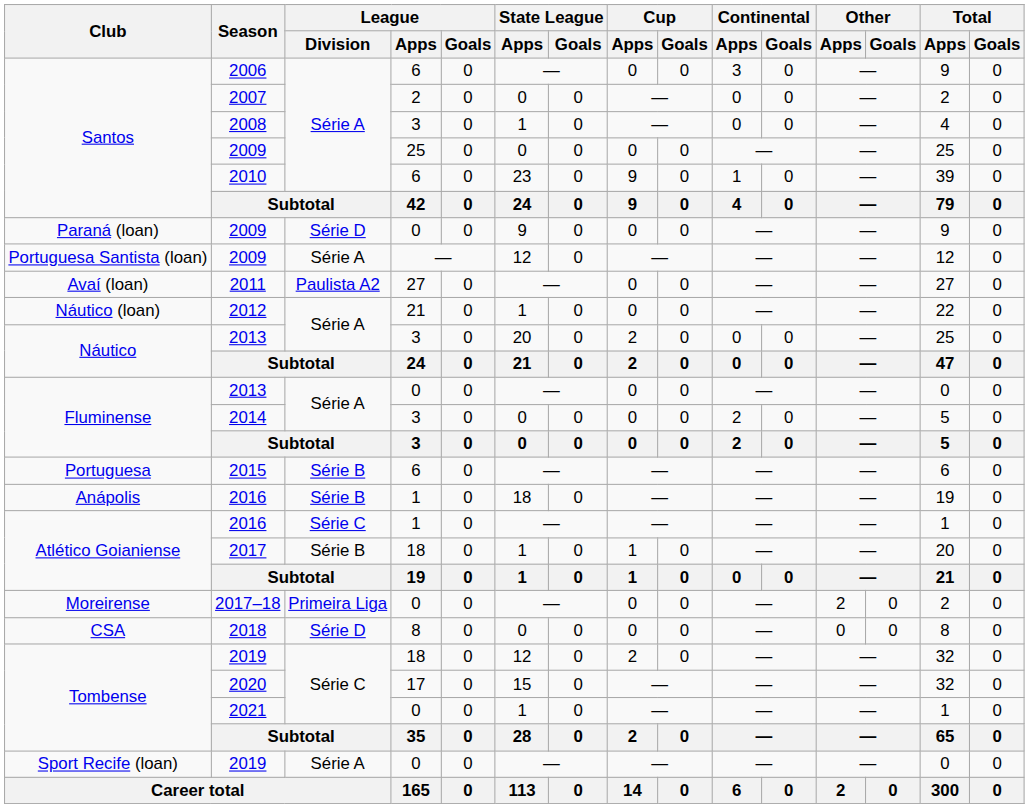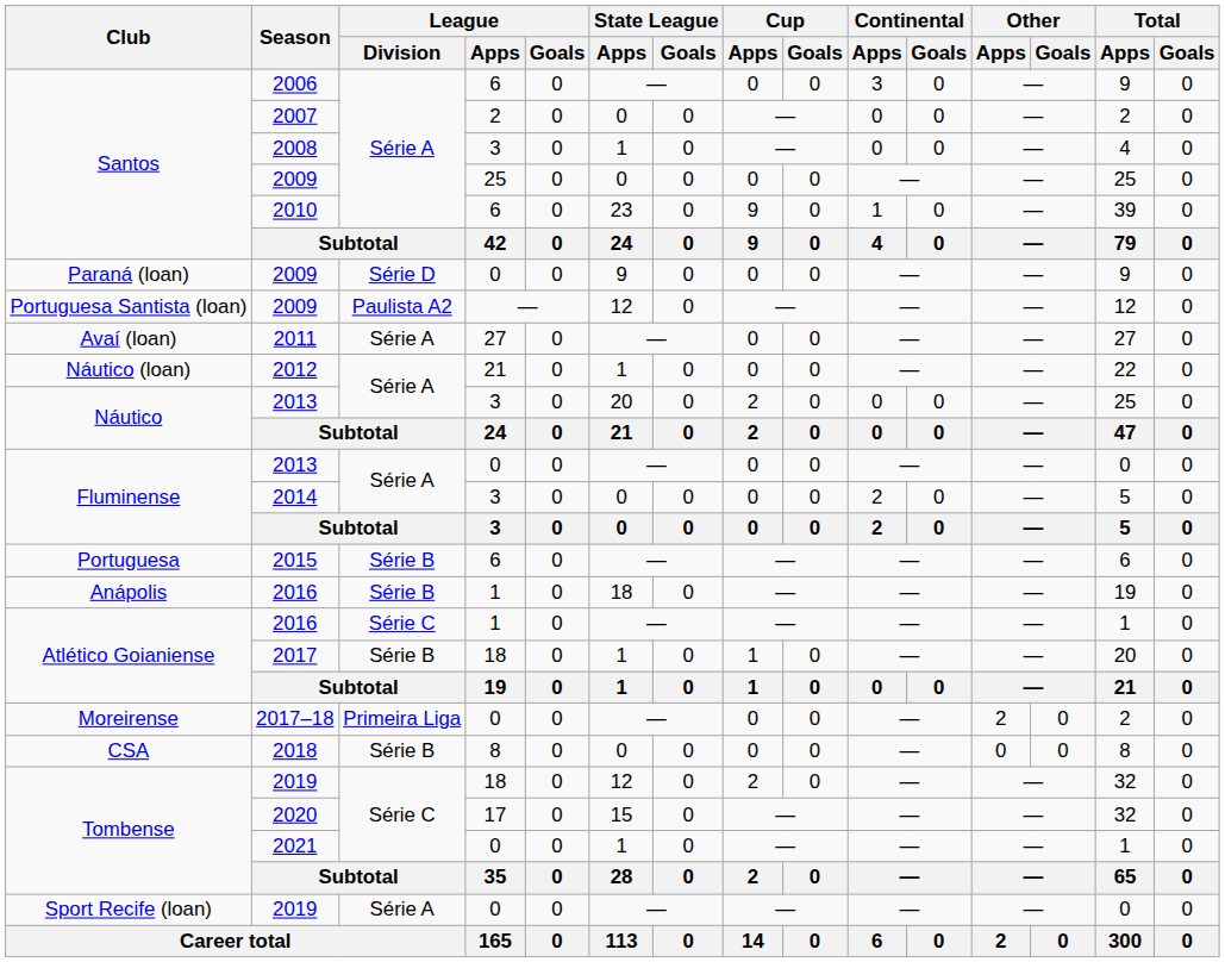Portuguesa Santista (loan) / 2009 | League / Division: Série A -> Paulista A2
2011 | League / Division: Paulista A2 -> Série A
2018 | League / Division: Série D -> Série B
